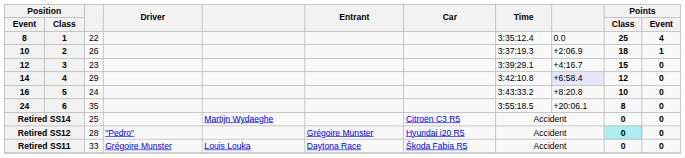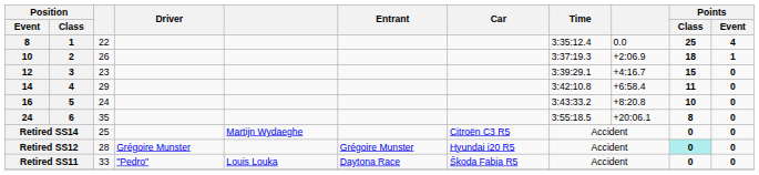14 | column 9: lavender background -> no background
14 | Points / Class: 12 -> 11
Retired SS12 | Driver: "Pedro" -> Grégoire Munster
Retired SS11 | Driver: Grégoire Munster -> "Pedro"
